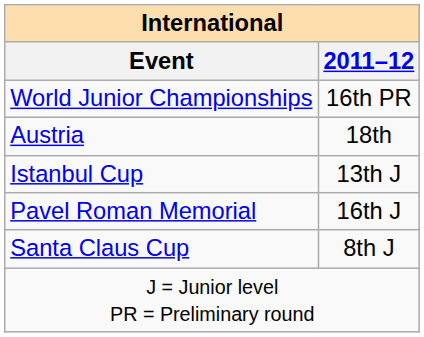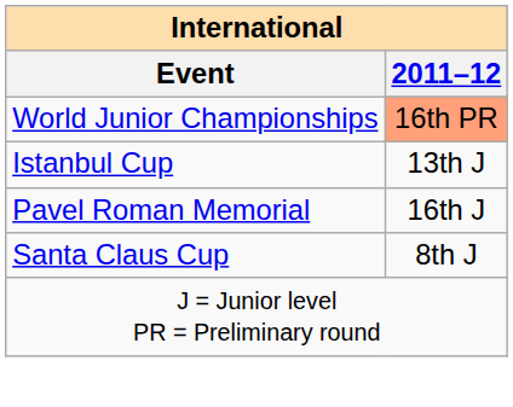World Junior Championships | 2011–12: no background -> lightsalmon background
- row: Austria | 18th
